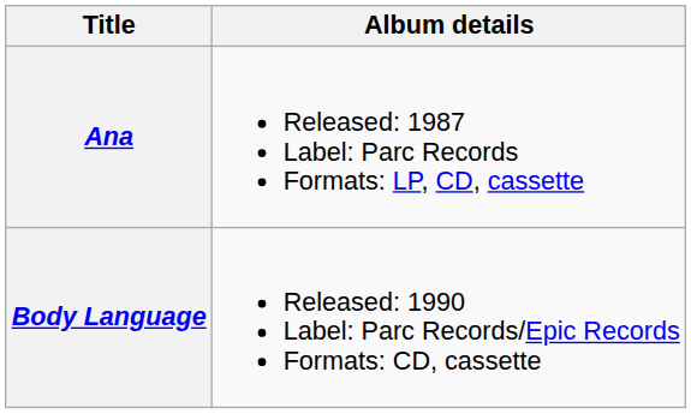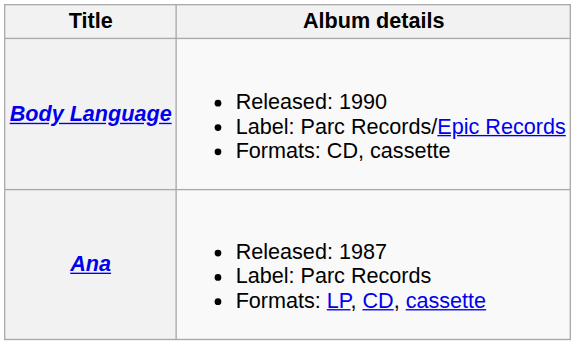rows swapped: Ana <-> Body Language
